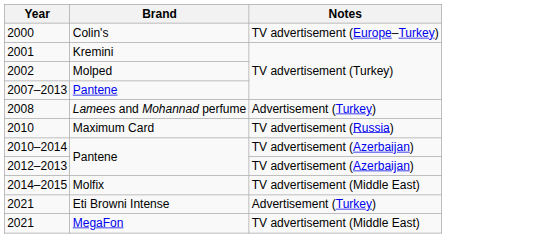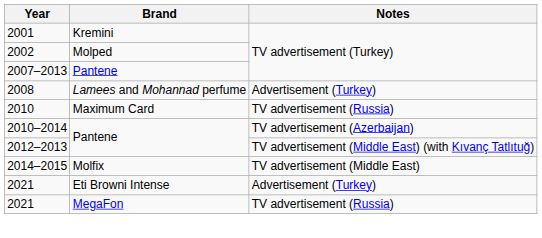- row: 2000 | Colin's | TV advertisement (Europe–Turkey)
2012–2013 | Notes: TV advertisement (Azerbaijan) -> TV advertisement (Middle East) (with Kıvanç Tatlıtuğ)
2021 / MegaFon | Notes: TV advertisement (Middle East) -> TV advertisement (Russia)
